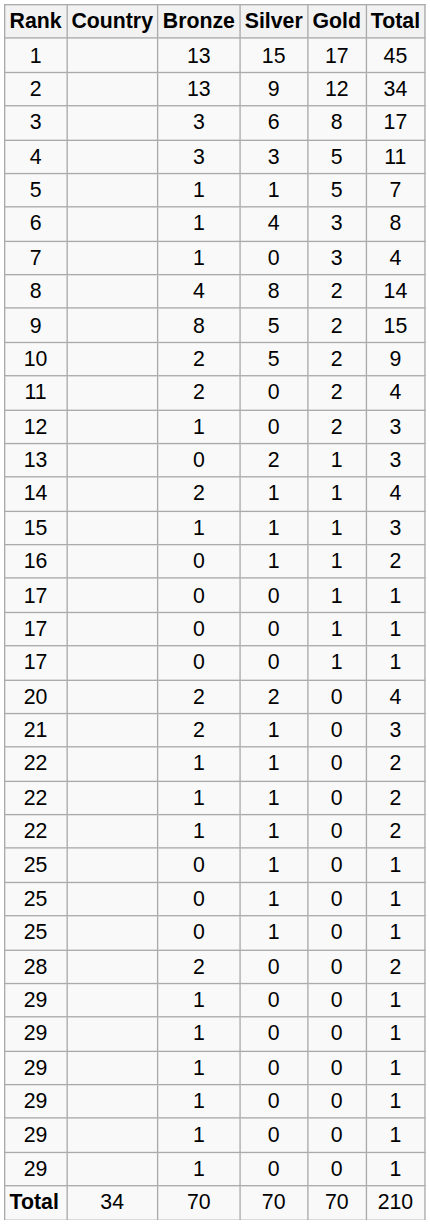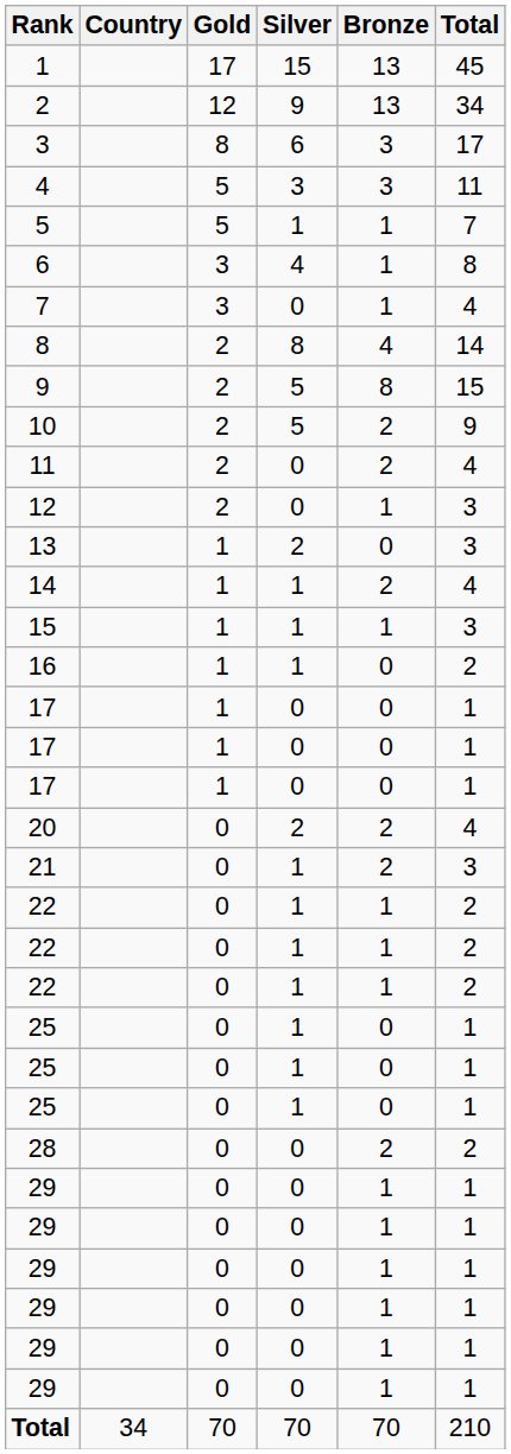columns swapped: Gold <-> Bronze
